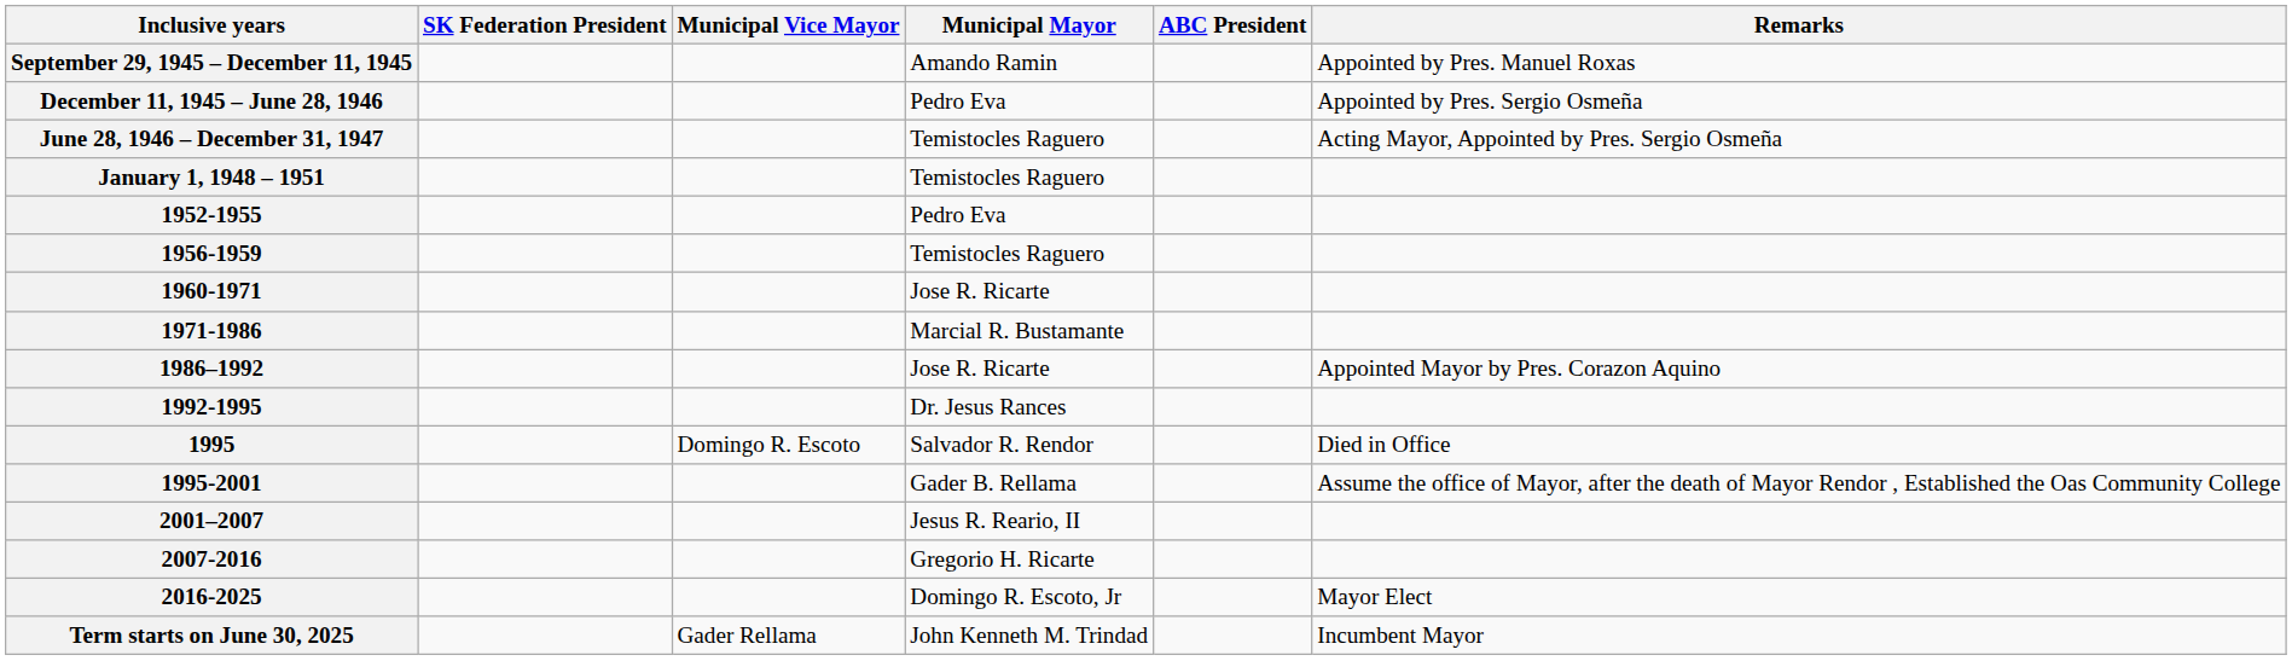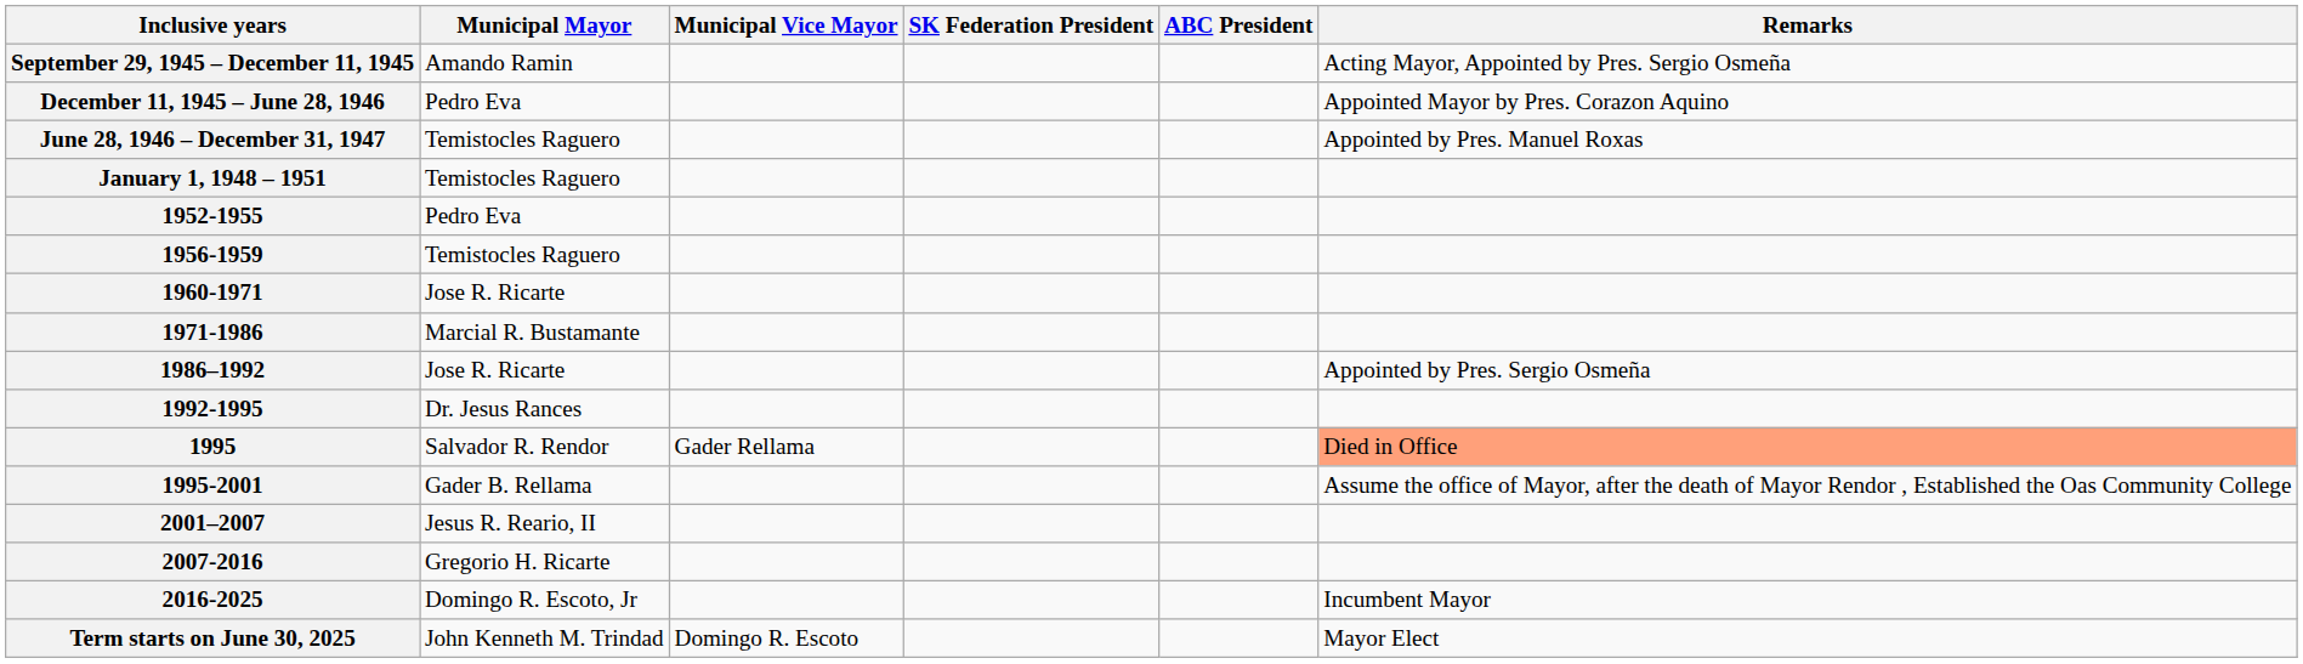columns swapped: Municipal Mayor <-> SK Federation President
September 29, 1945 – December 11, 1945 | Remarks: Appointed by Pres. Manuel Roxas -> Acting Mayor, Appointed by Pres. Sergio Osmeña
December 11, 1945 – June 28, 1946 | Remarks: Appointed by Pres. Sergio Osmeña -> Appointed Mayor by Pres. Corazon Aquino
June 28, 1946 – December 31, 1947 | Remarks: Acting Mayor, Appointed by Pres. Sergio Osmeña -> Appointed by Pres. Manuel Roxas
1986–1992 | Remarks: Appointed Mayor by Pres. Corazon Aquino -> Appointed by Pres. Sergio Osmeña
1995 | Municipal Vice Mayor: Domingo R. Escoto -> Gader Rellama
1995 | Remarks: no background -> lightsalmon background
2016-2025 | Remarks: Mayor Elect -> Incumbent Mayor
Term starts on June 30, 2025 | Municipal Vice Mayor: Gader Rellama -> Domingo R. Escoto
Term starts on June 30, 2025 | Remarks: Incumbent Mayor -> Mayor Elect
